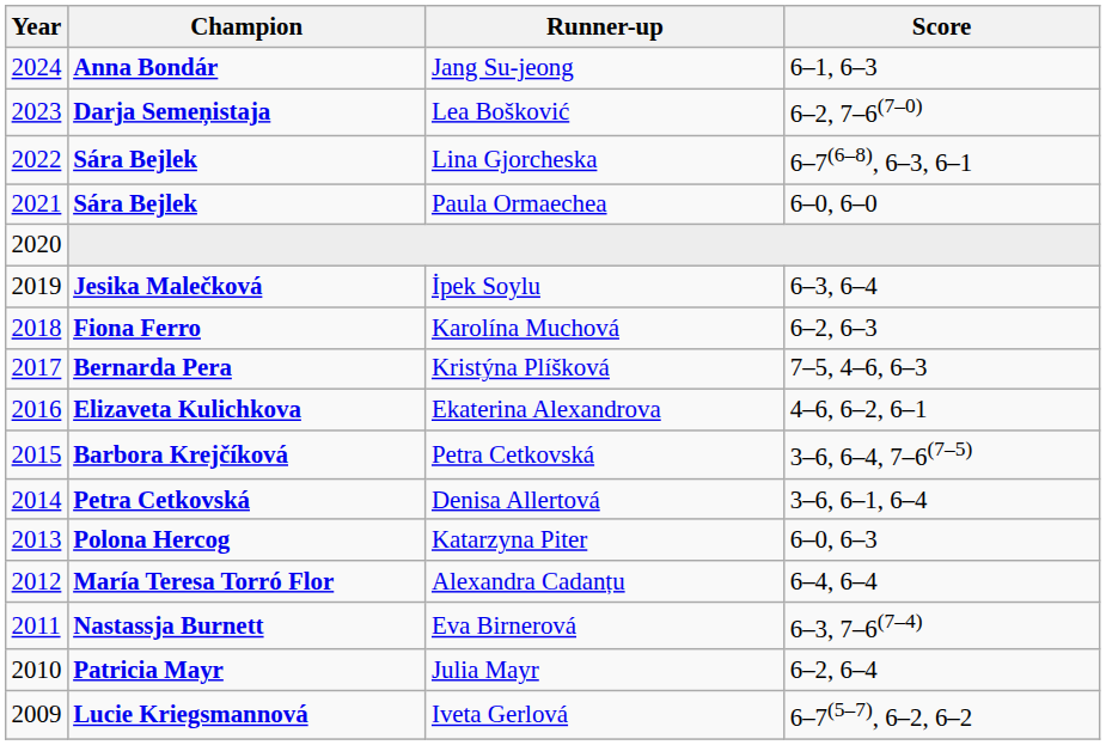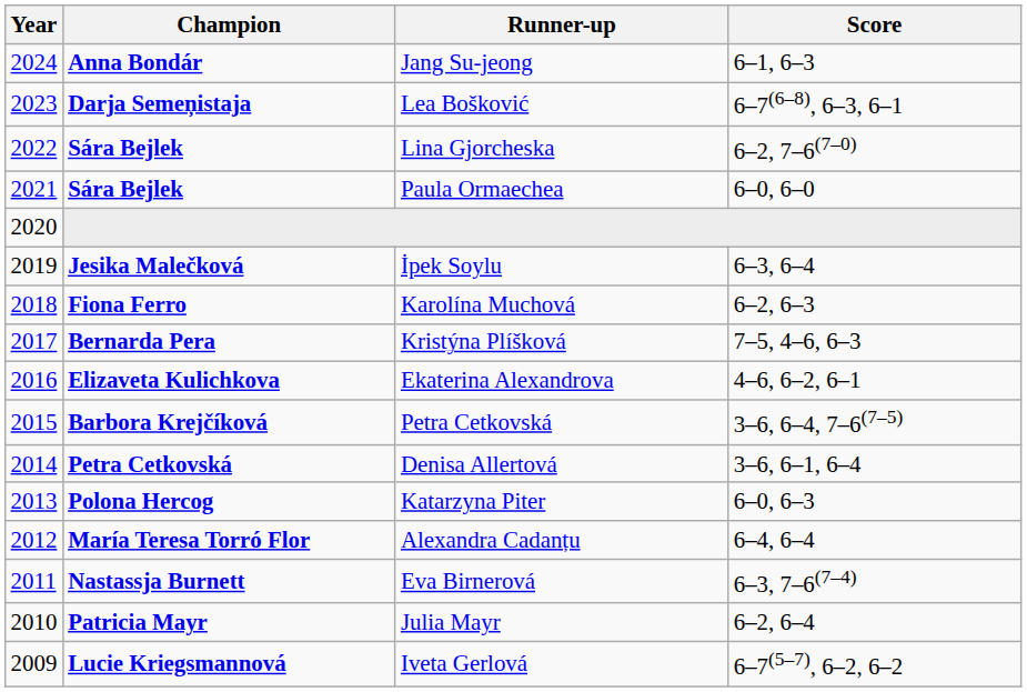Lea Bošković | Score: 6–2, 7–6(7–0) -> 6–7(6–8), 6–3, 6–1
Lina Gjorcheska | Score: 6–7(6–8), 6–3, 6–1 -> 6–2, 7–6(7–0)
